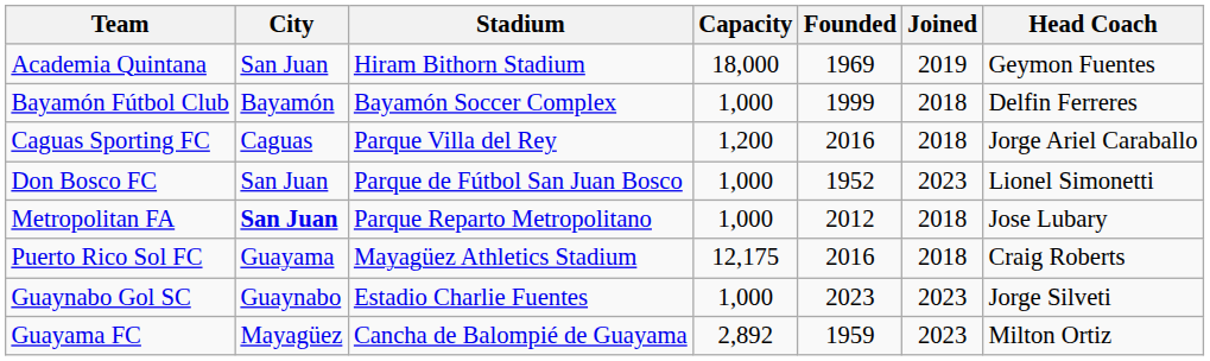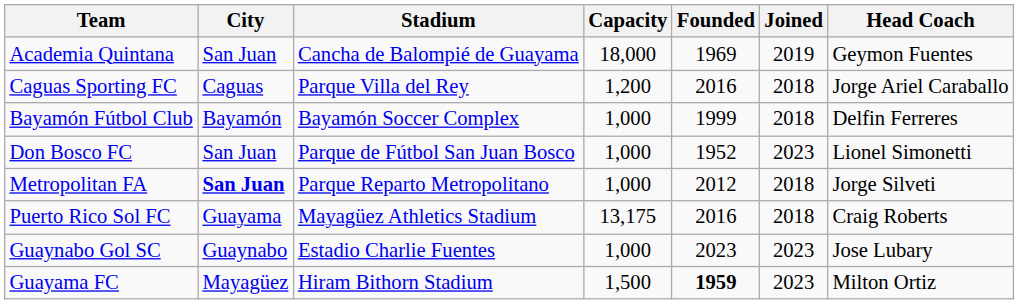Academia Quintana | Stadium: Hiram Bithorn Stadium -> Cancha de Balompié de Guayama
rows swapped: Bayamón Fútbol Club <-> Caguas Sporting FC
Metropolitan FA | Head Coach: Jose Lubary -> Jorge Silveti
Puerto Rico Sol FC | Capacity: 12,175 -> 13,175
Guaynabo Gol SC | Head Coach: Jorge Silveti -> Jose Lubary
Guayama FC | Stadium: Cancha de Balompié de Guayama -> Hiram Bithorn Stadium
Guayama FC | Capacity: 2,892 -> 1,500
Guayama FC | Founded: normal -> bold
